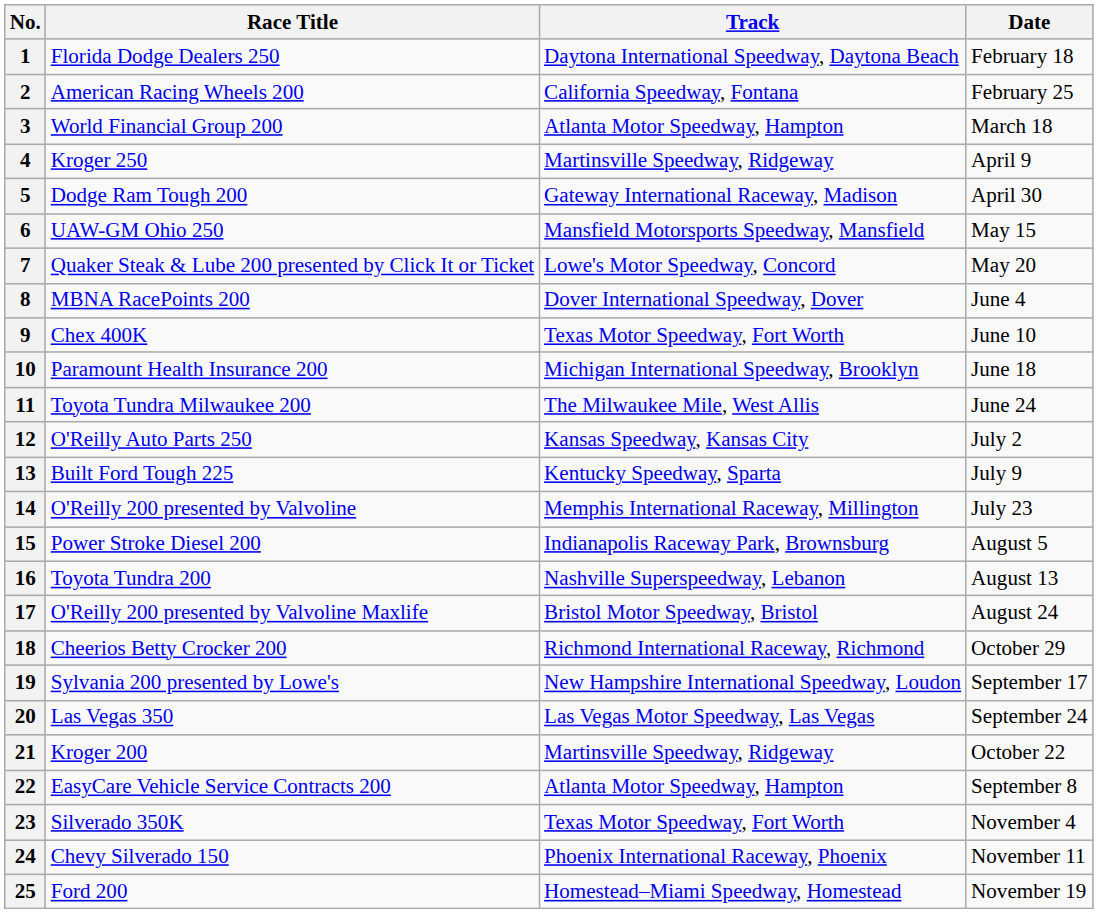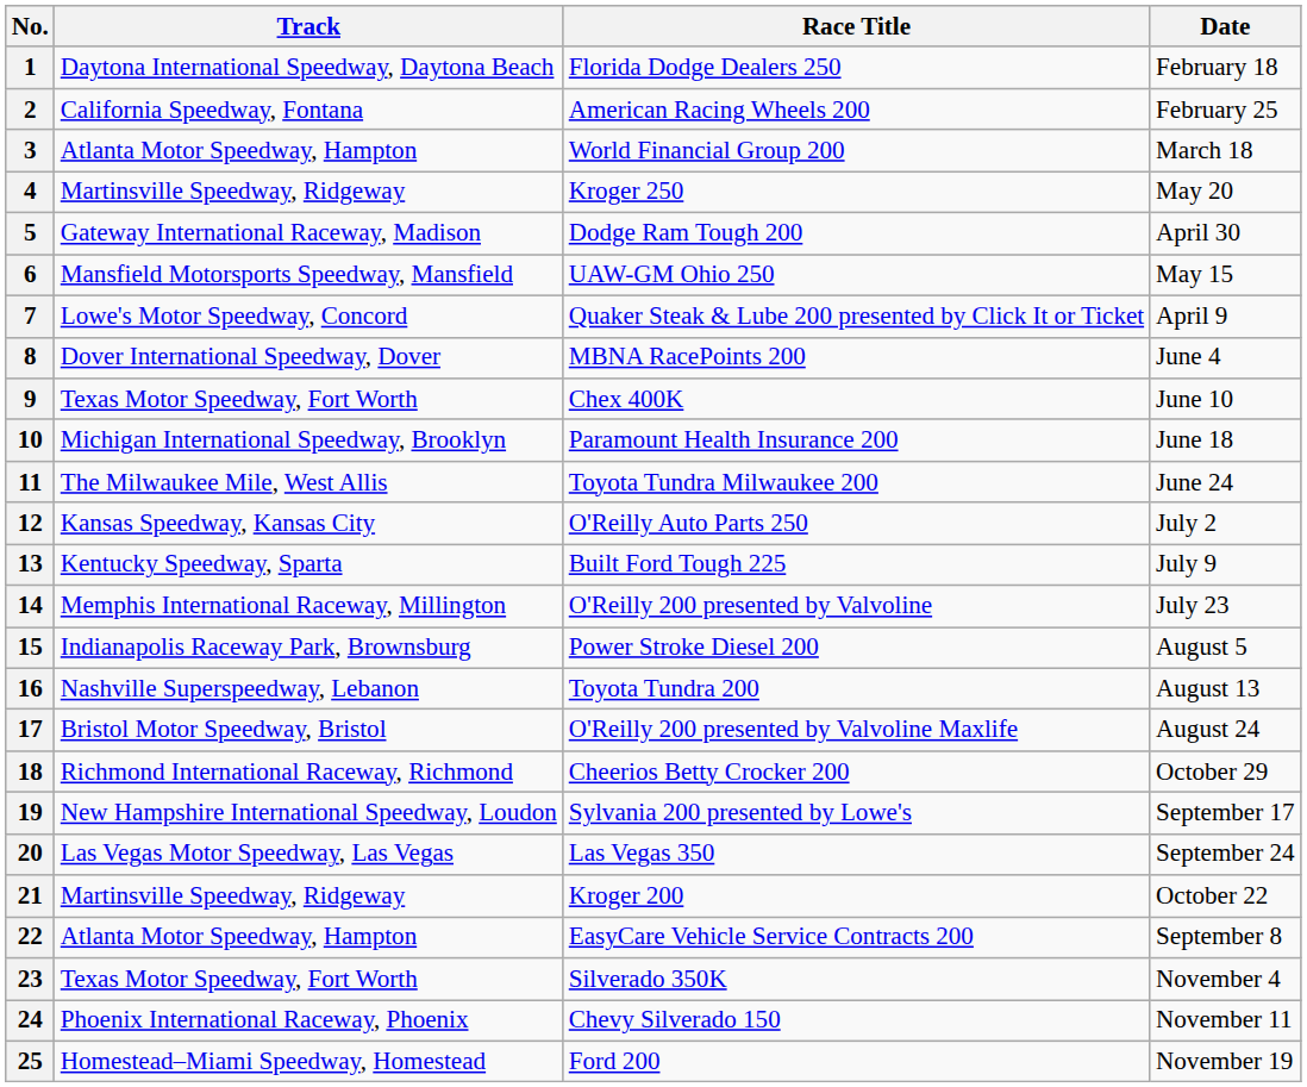columns swapped: Race Title <-> Track
4 | Date: April 9 -> May 20
7 | Date: May 20 -> April 9
